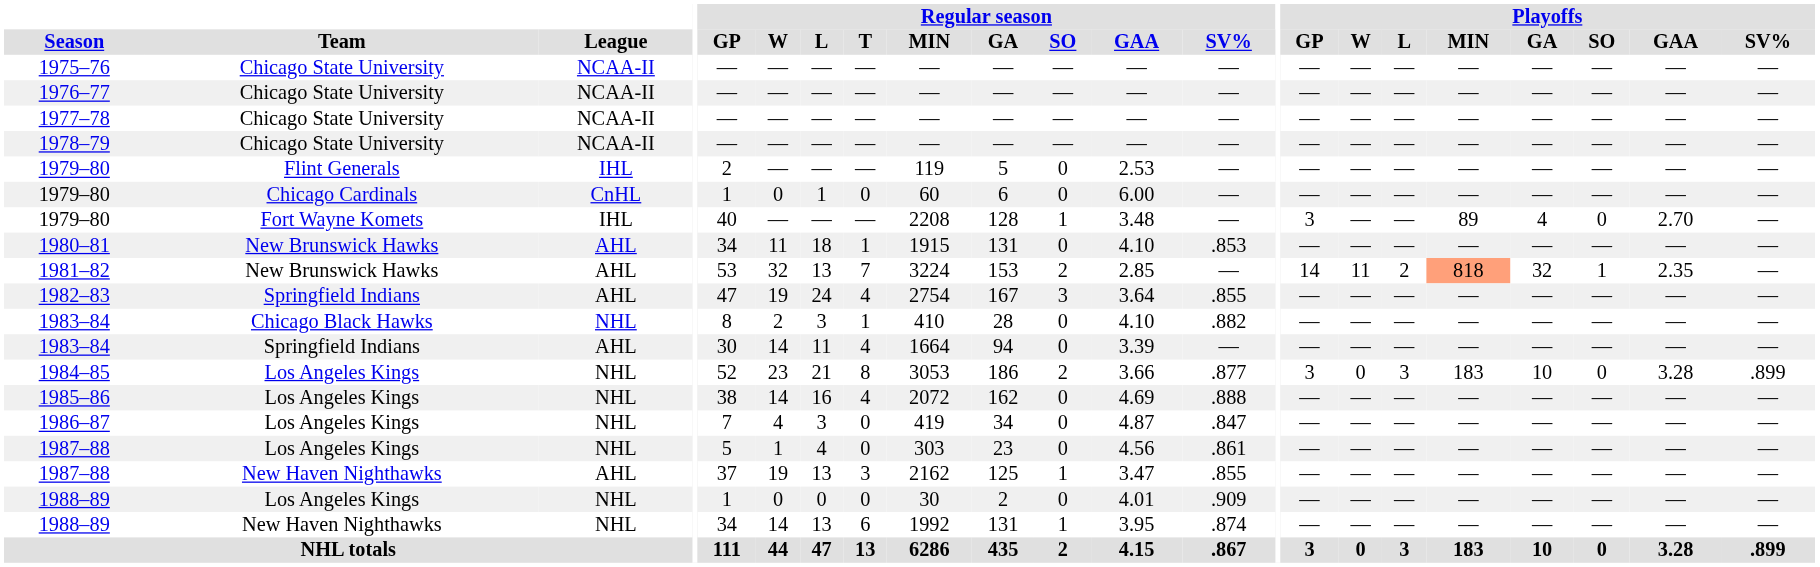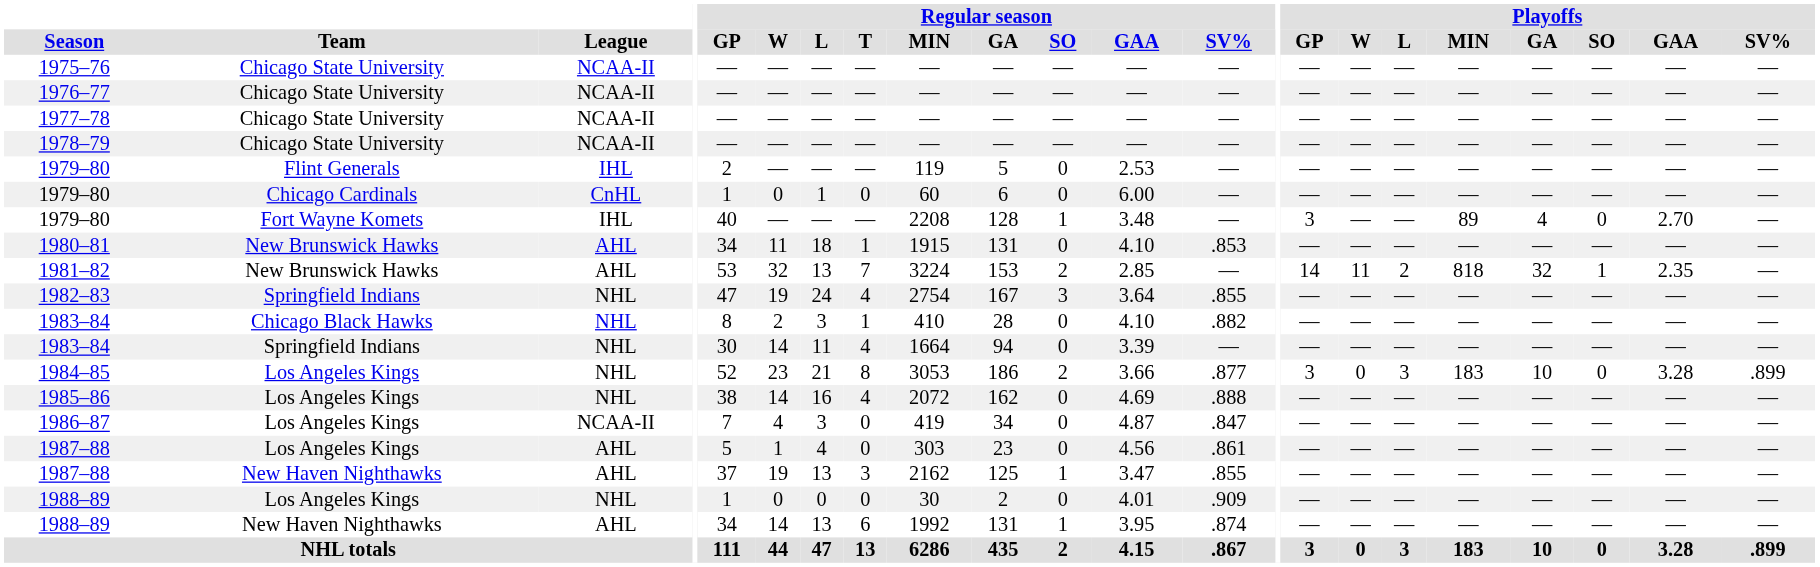1981–82 | Playoffs / MIN: lightsalmon background -> no background
1982–83 | League: AHL -> NHL
1983–84 / Springfield Indians | League: AHL -> NHL
1986–87 | League: NHL -> NCAA-II
1987–88 / Los Angeles Kings | League: NHL -> AHL
1988–89 / New Haven Nighthawks | League: NHL -> AHL
